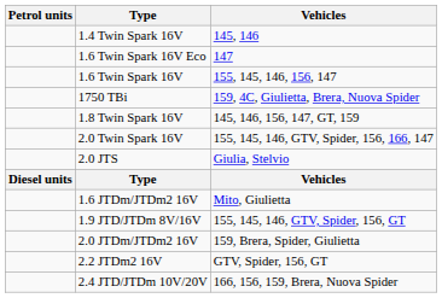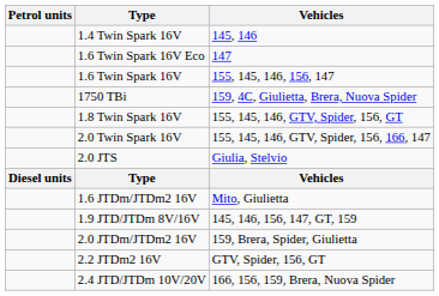1.8 Twin Spark 16V | Vehicles: 145, 146, 156, 147, GT, 159 -> 155, 145, 146, GTV, Spider, 156, GT
1.9 JTD/JTDm 8V/16V | Vehicles: 155, 145, 146, GTV, Spider, 156, GT -> 145, 146, 156, 147, GT, 159
